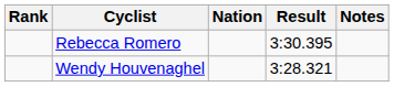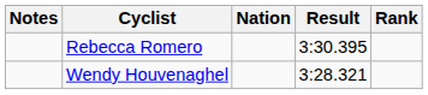columns swapped: Rank <-> Notes
